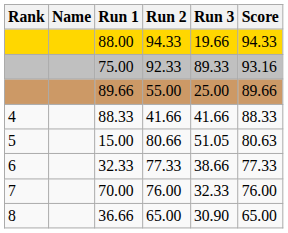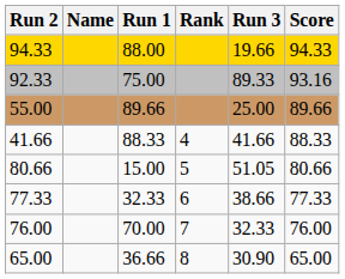columns swapped: Rank <-> Run 2
15.00 | Score: 80.63 -> 80.66
